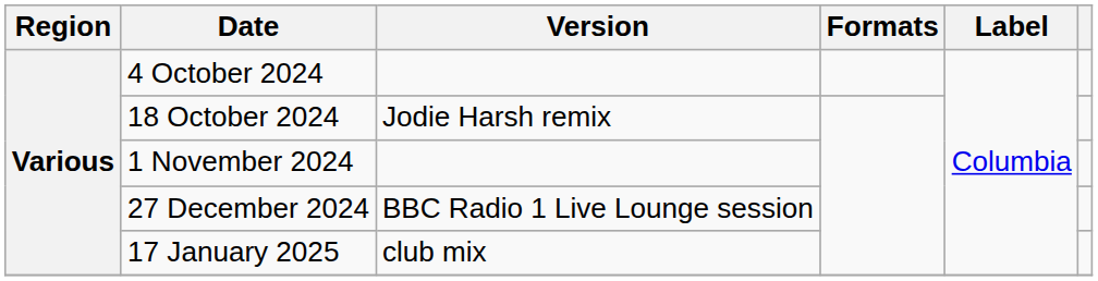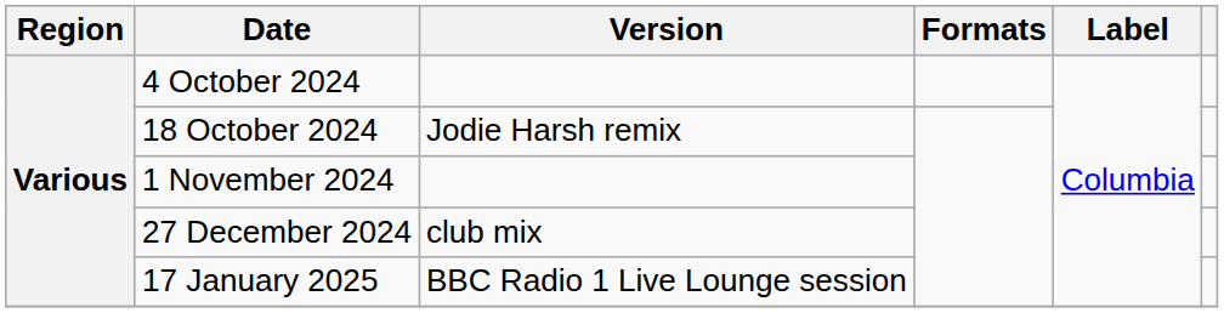27 December 2024 | Version: BBC Radio 1 Live Lounge session -> club mix
17 January 2025 | Version: club mix -> BBC Radio 1 Live Lounge session
